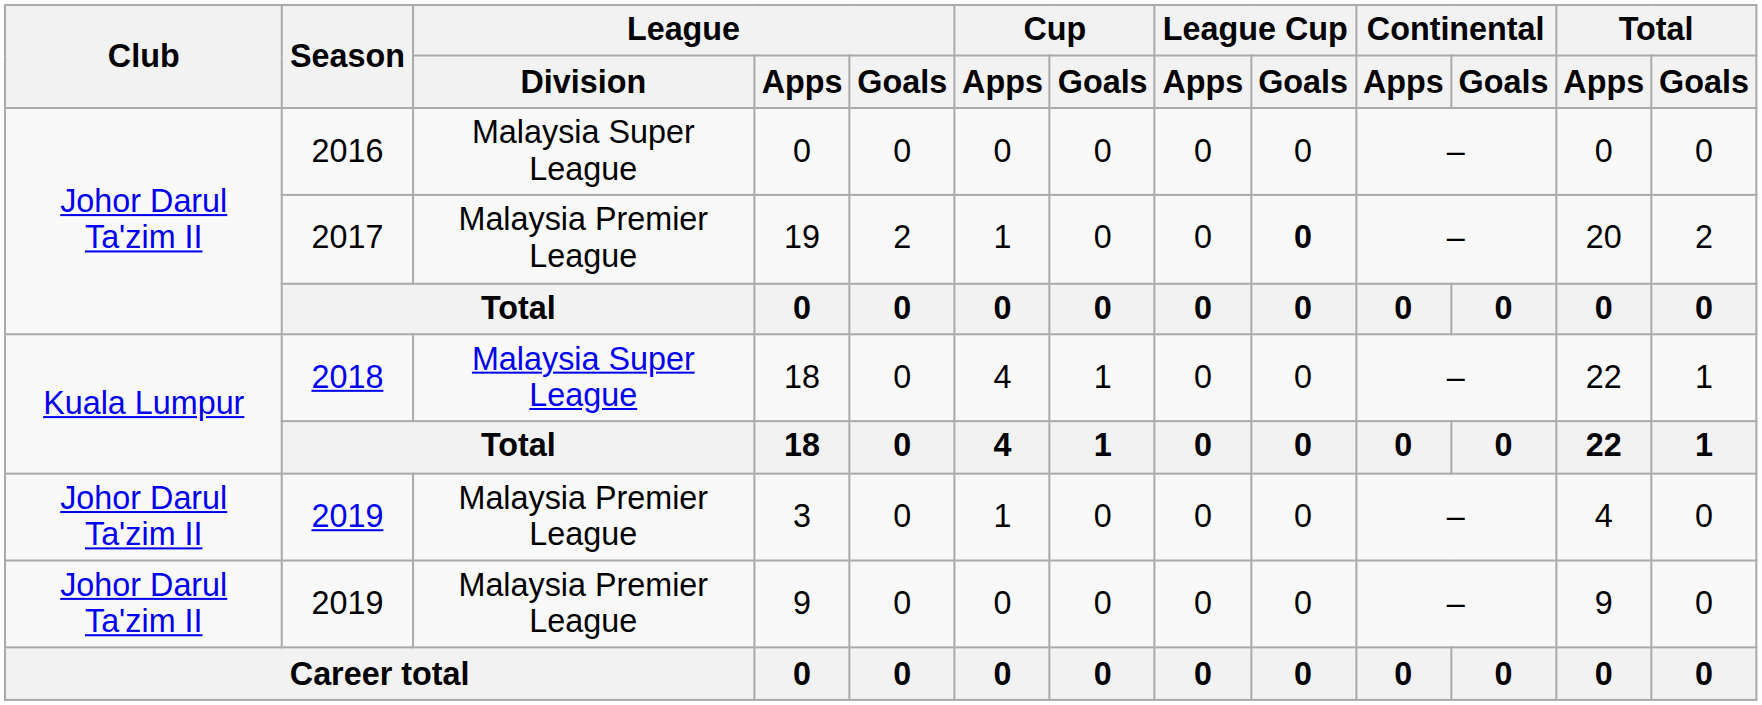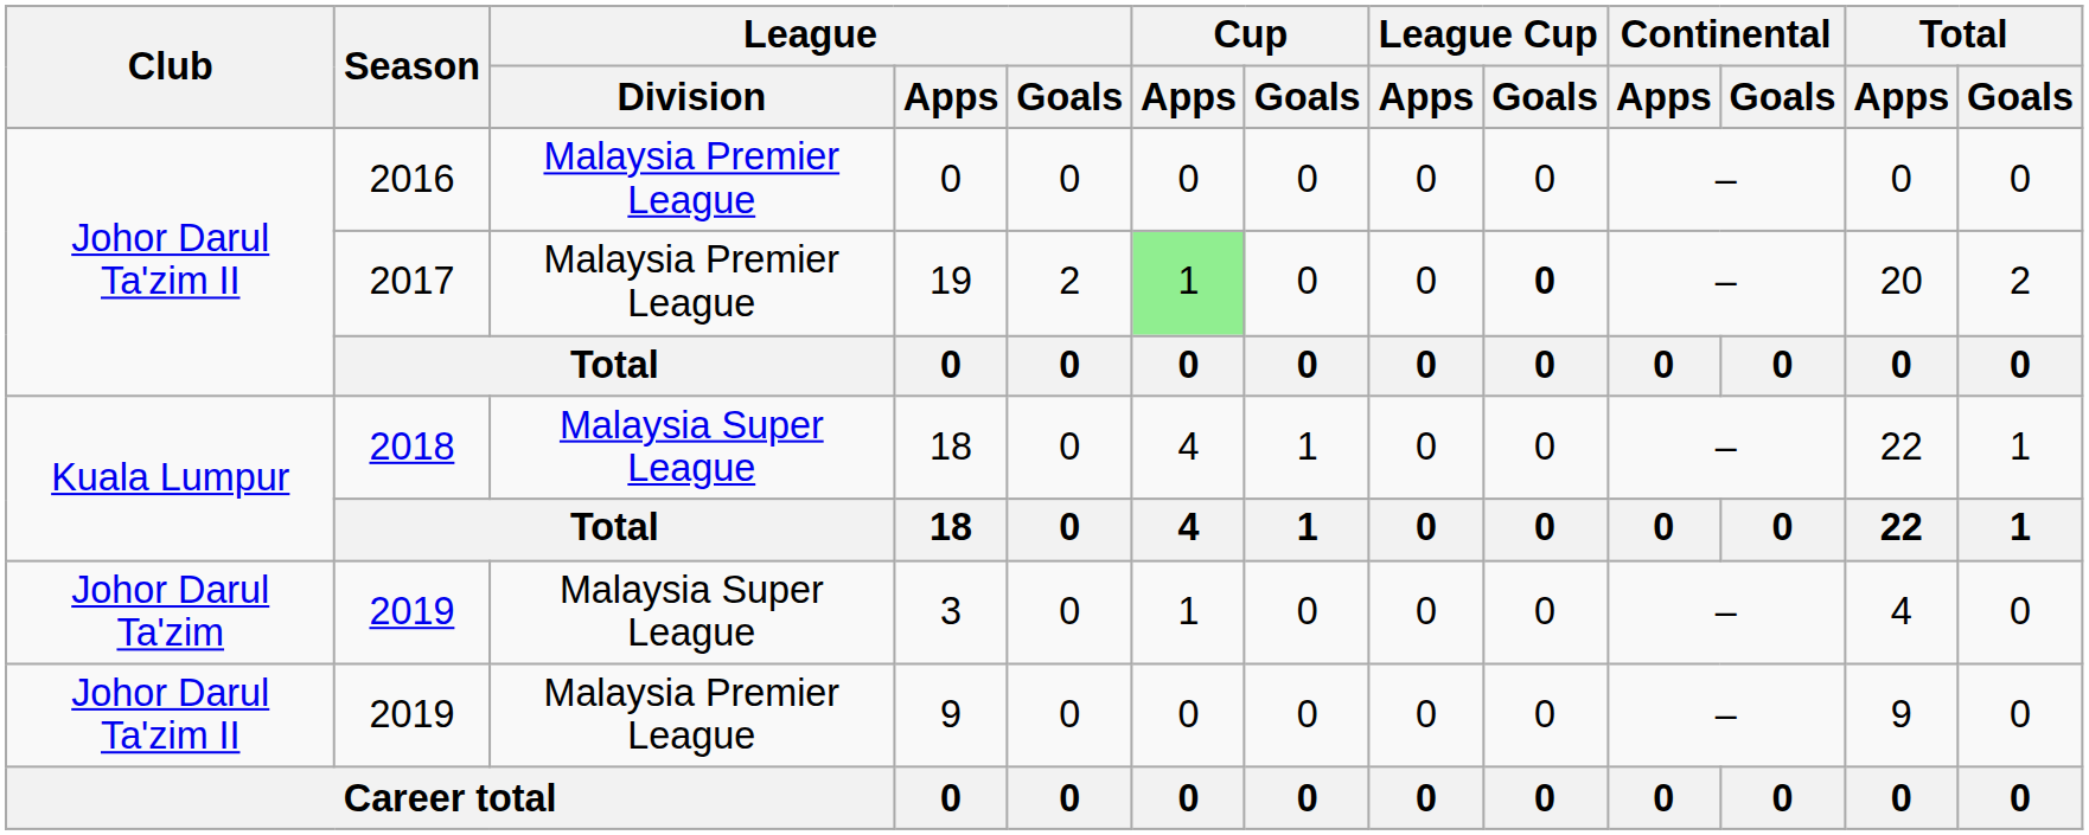2016 / 0 | League / Division: Malaysia Super League -> Malaysia Premier League
19 | Cup / Apps: no background -> lightgreen background
3 | Club: Johor Darul Ta'zim II -> Johor Darul Ta'zim
3 | League / Division: Malaysia Premier League -> Malaysia Super League
